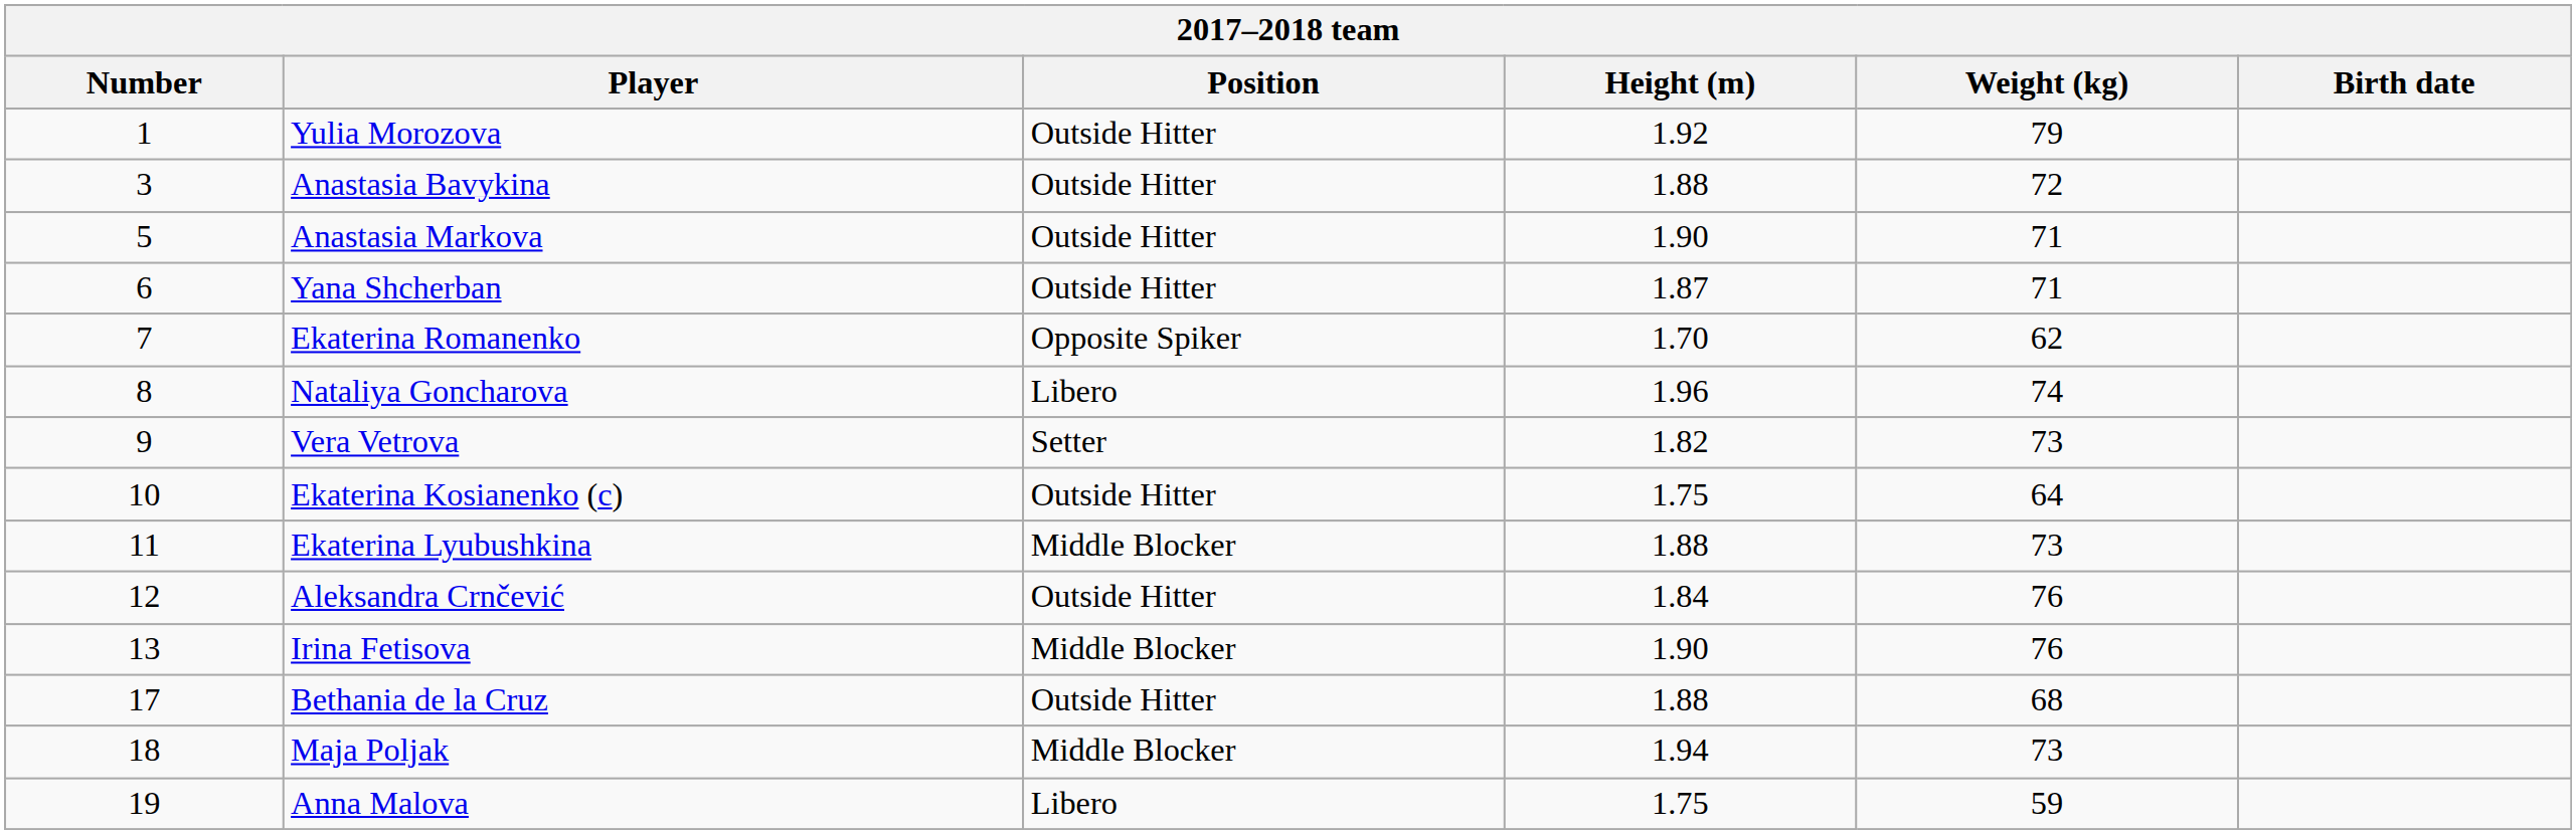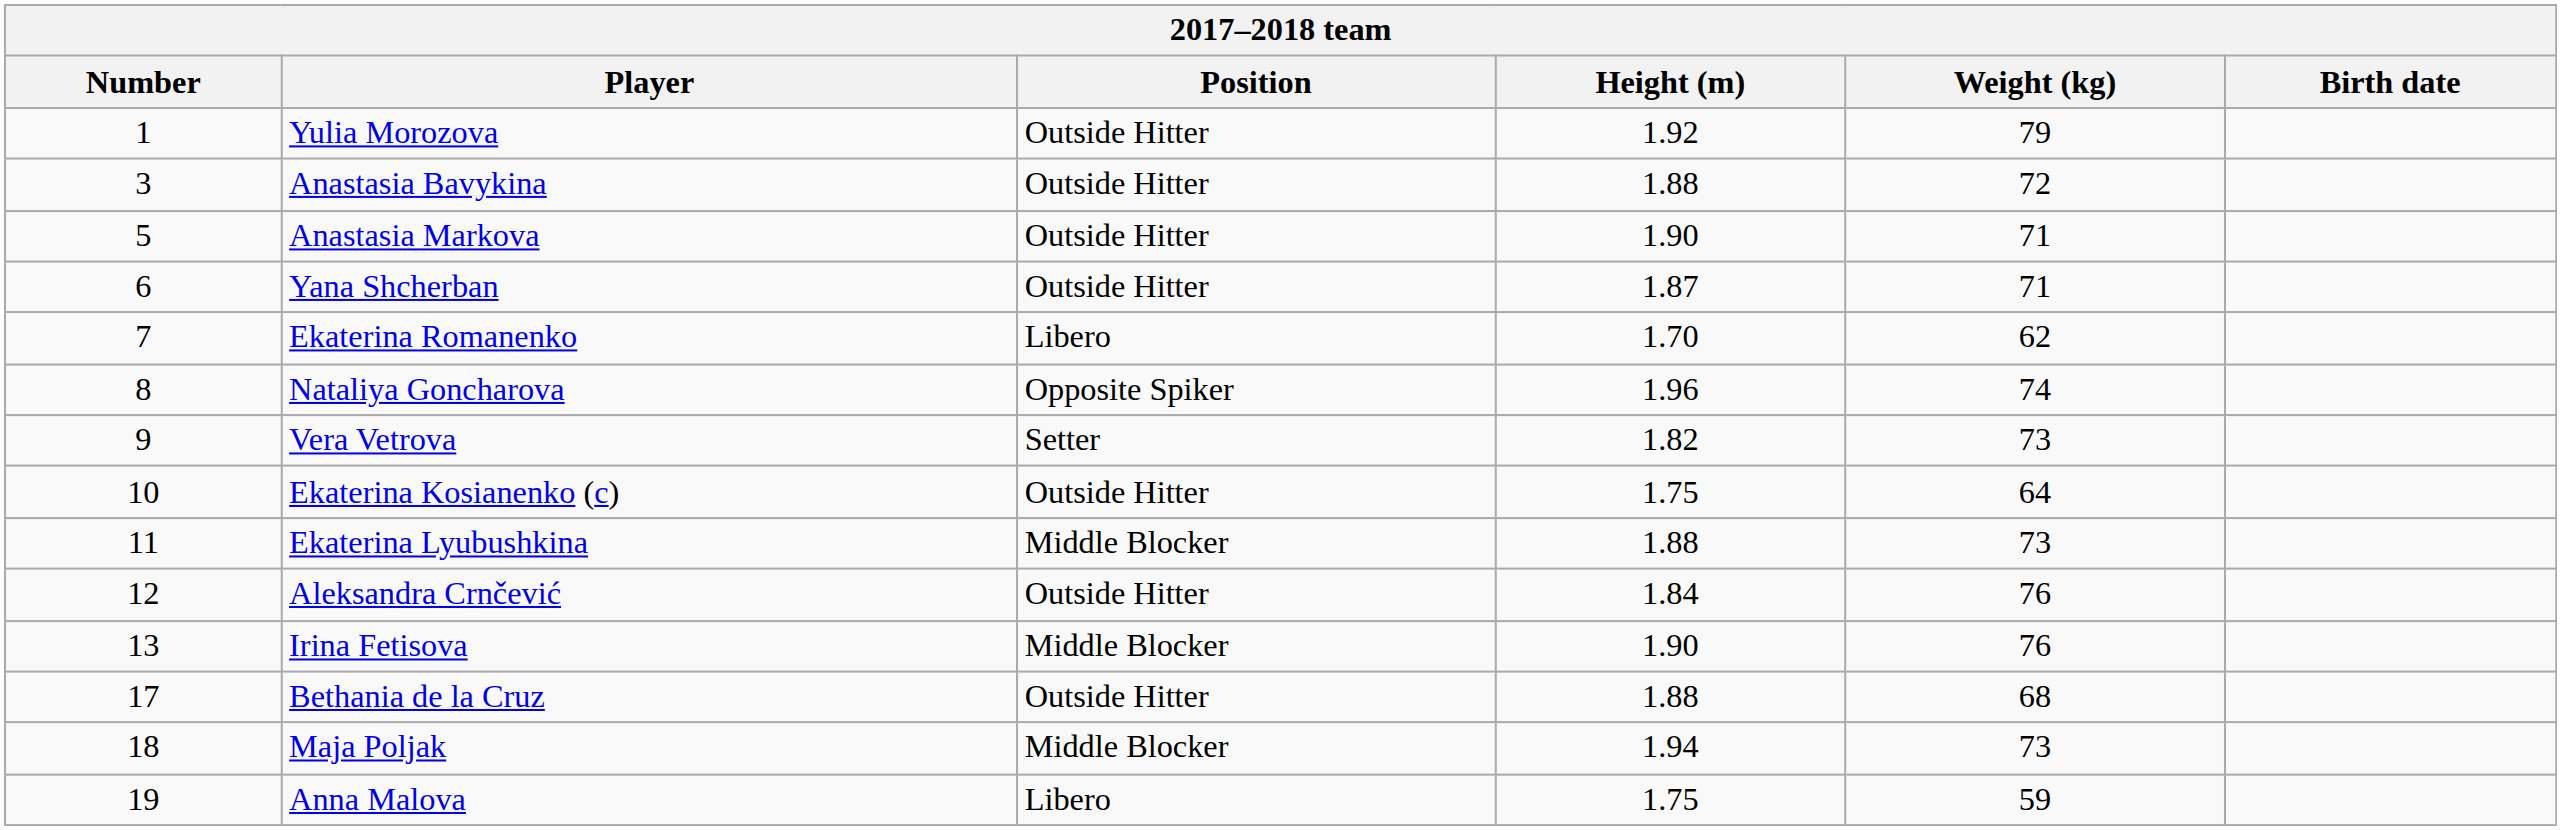Ekaterina Romanenko | Position: Opposite Spiker -> Libero
Nataliya Goncharova | Position: Libero -> Opposite Spiker
